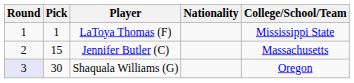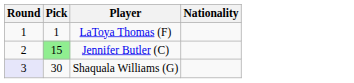- column: College/School/Team | Mississippi State | Massachusetts | Oregon
Jennifer Butler (C) | Pick: no background -> lightgreen background
